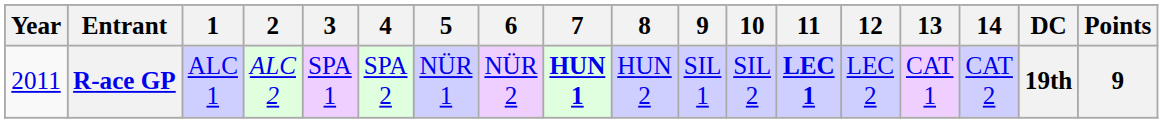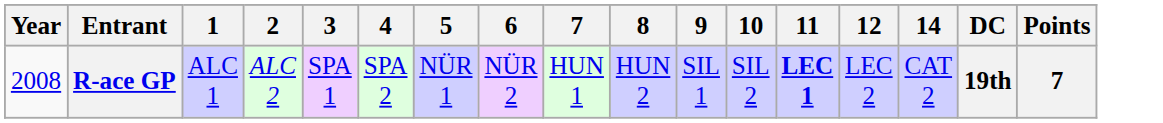- column: 13 | CAT 1
R-ace GP | Year: 2011 -> 2008
R-ace GP | 7: bold -> normal
R-ace GP | Points: 9 -> 7
